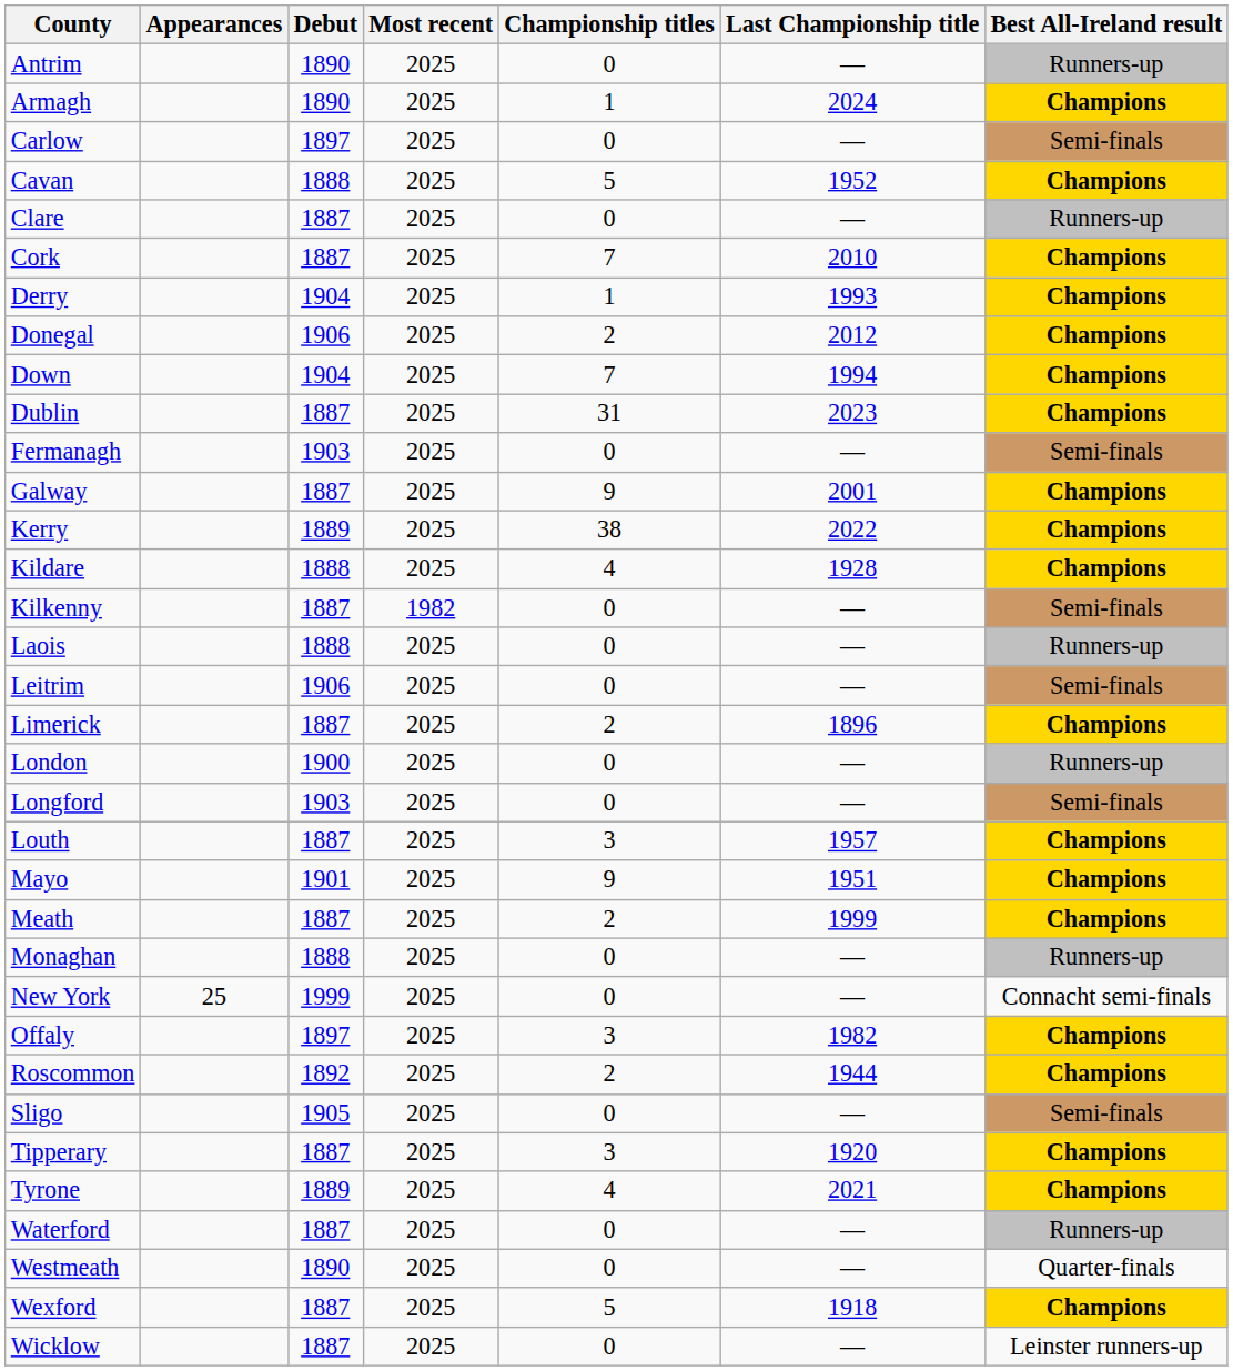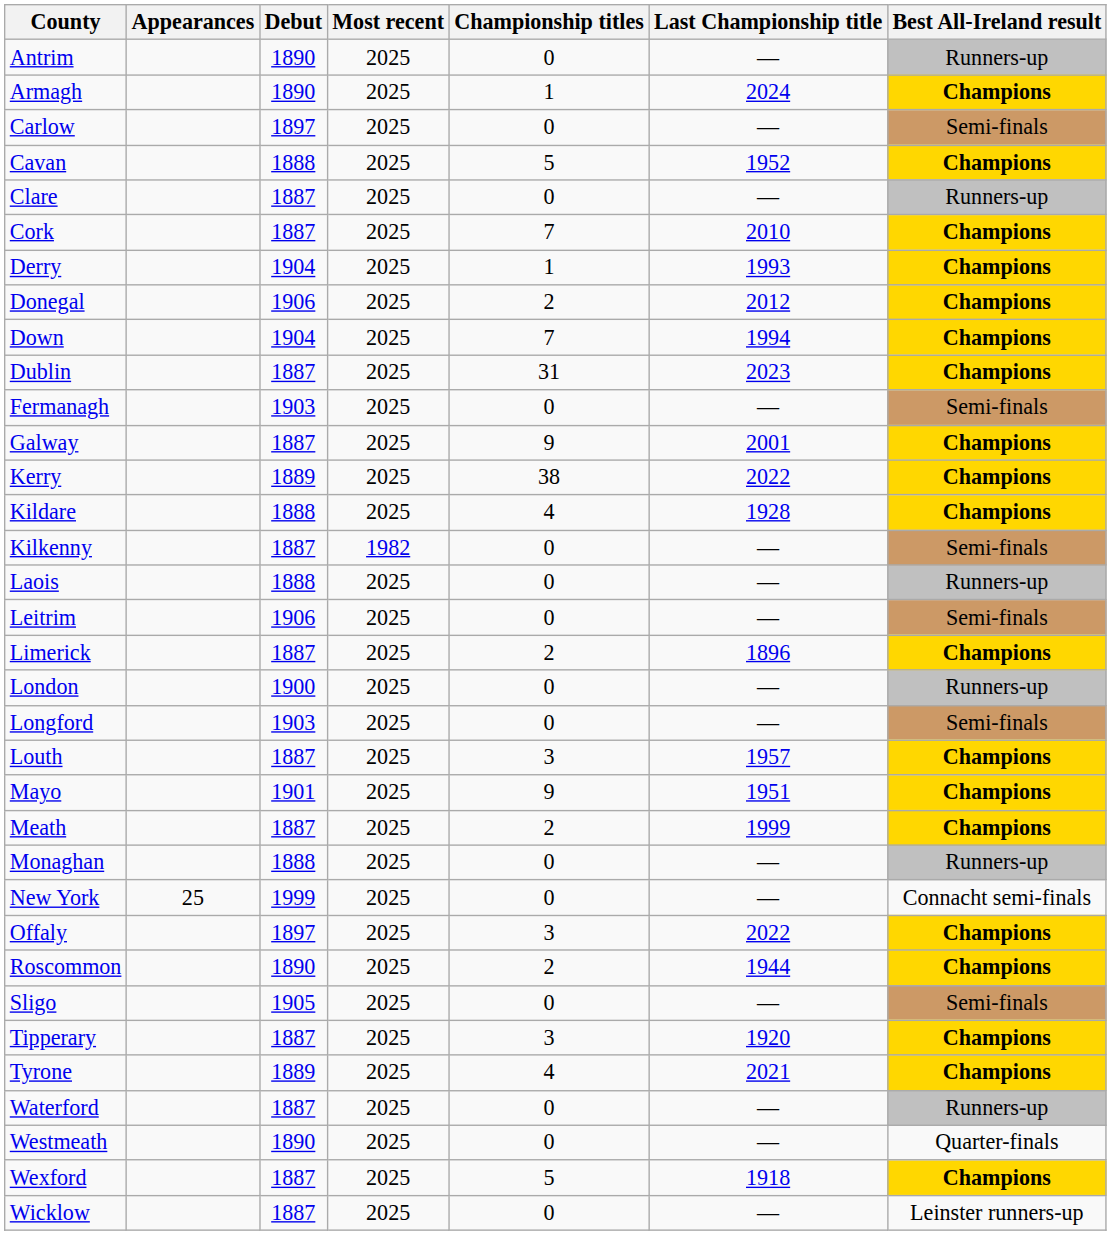Offaly | Last Championship title: 1982 -> 2022
Roscommon | Debut: 1892 -> 1890
